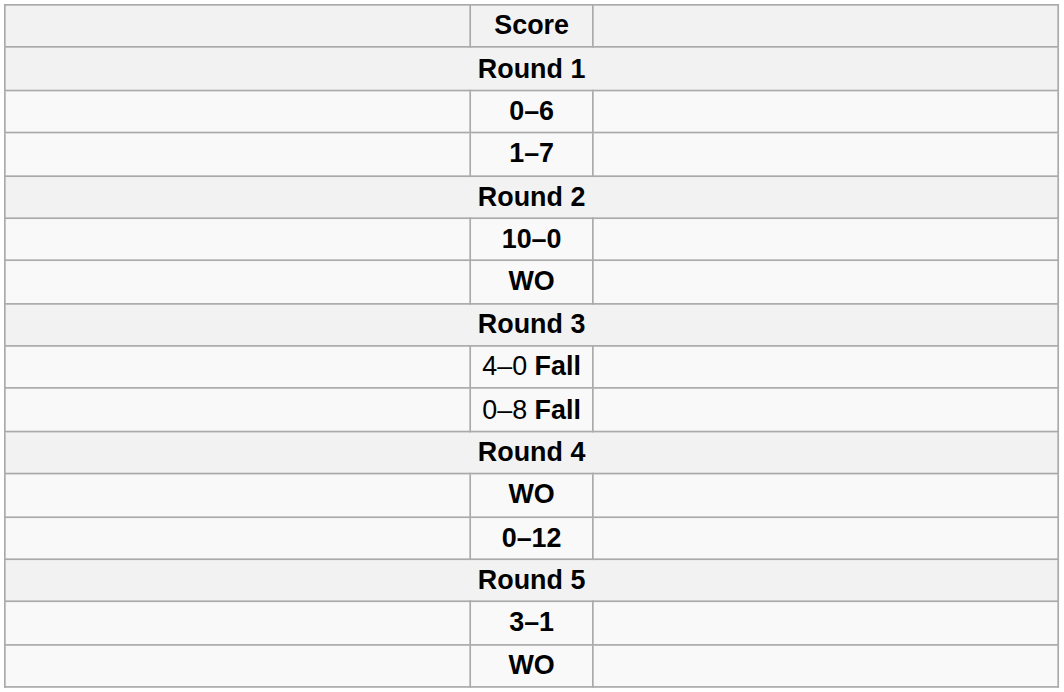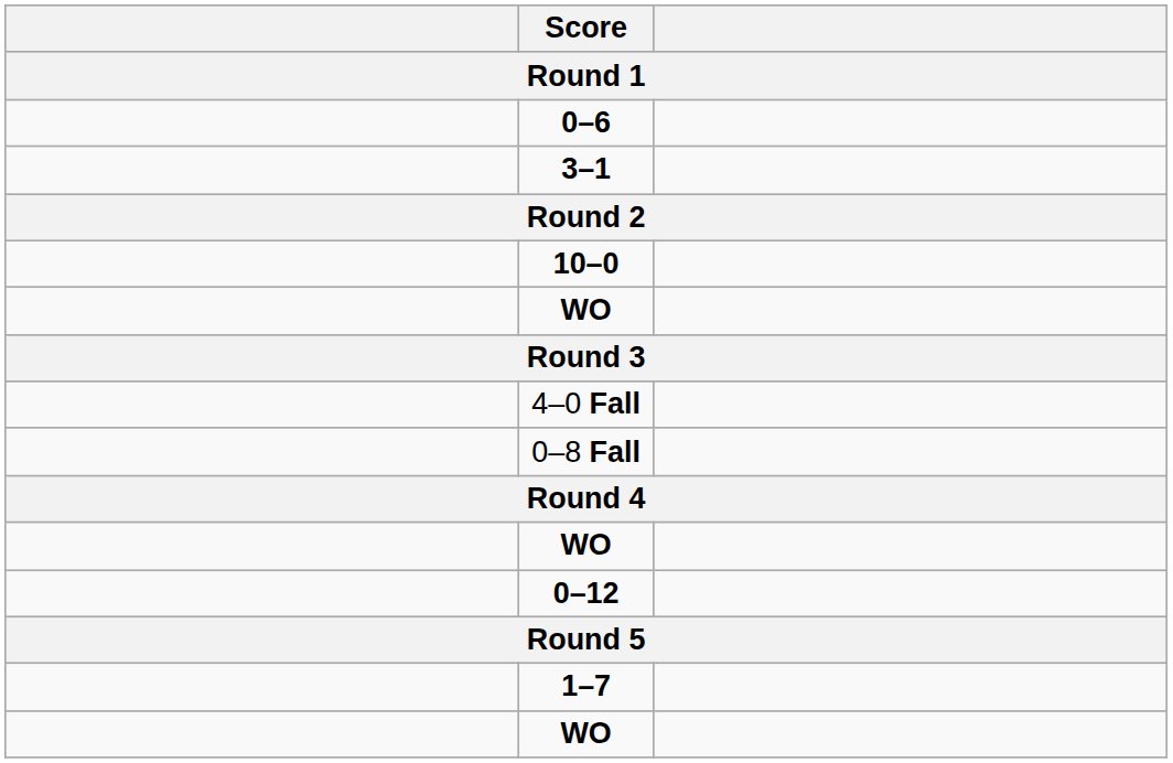rows swapped: 1–7 <-> 3–1
